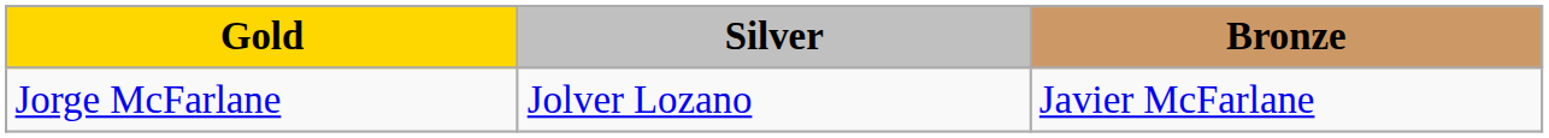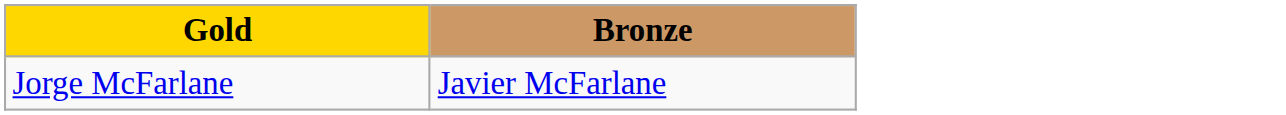- column: Silver | Jolver Lozano
